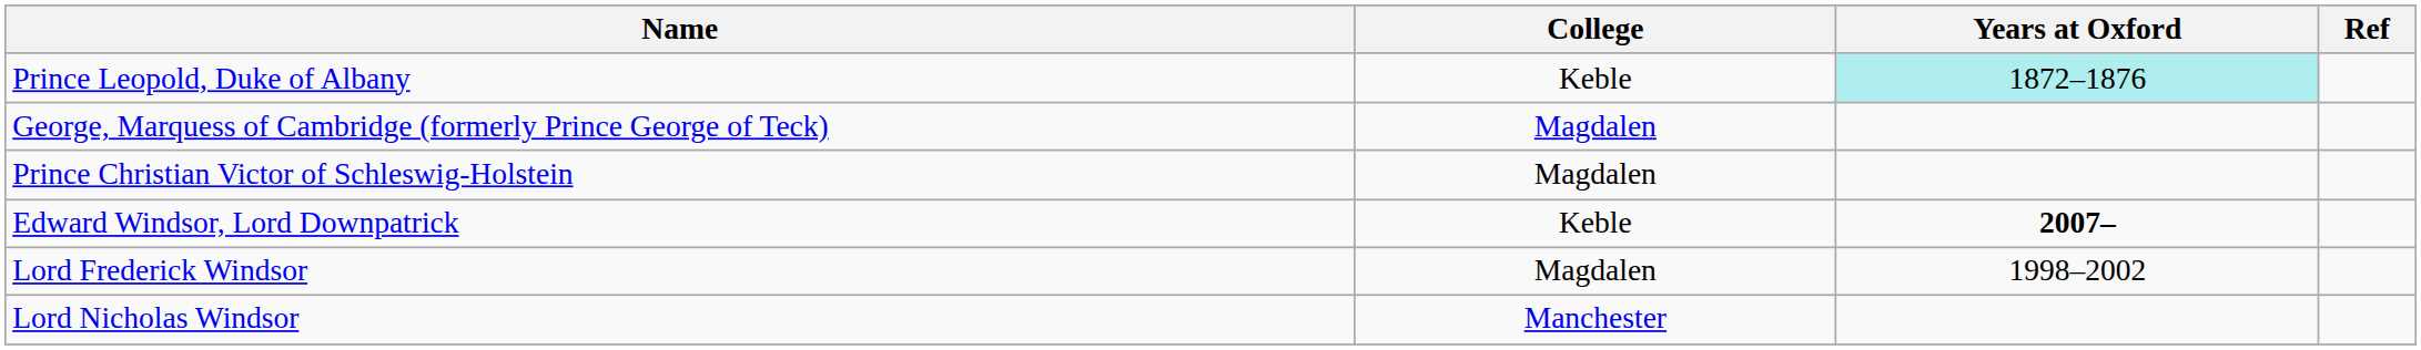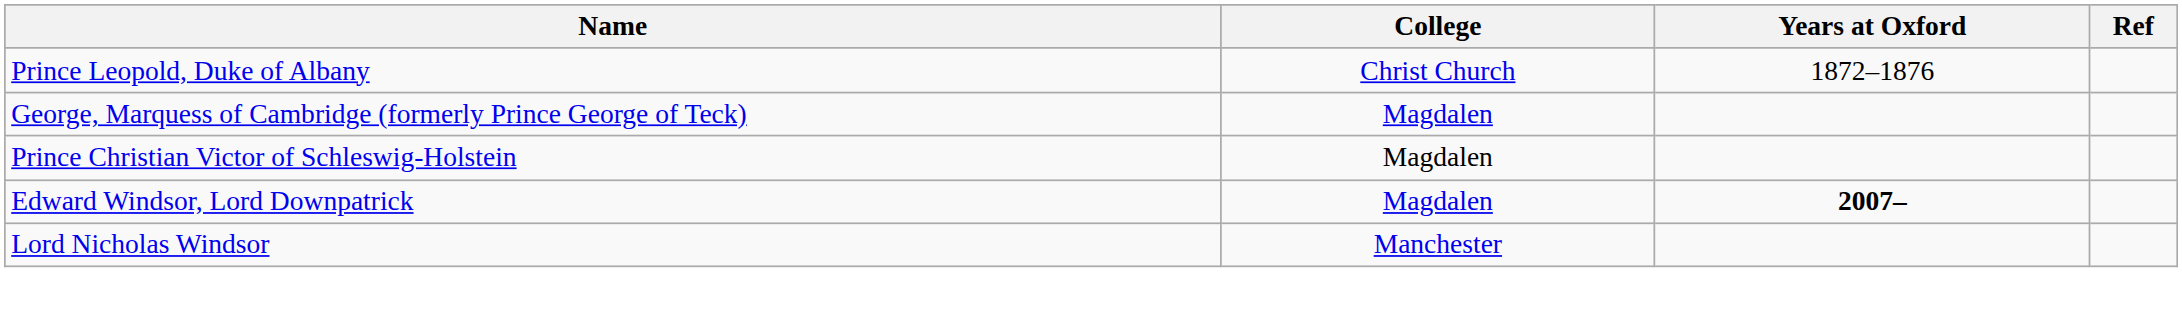Prince Leopold, Duke of Albany | College: Keble -> Christ Church
Prince Leopold, Duke of Albany | Years at Oxford: paleturquoise background -> no background
Edward Windsor, Lord Downpatrick | College: Keble -> Magdalen
- row: Lord Frederick Windsor | Magdalen | 1998–2002
